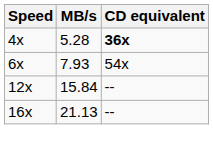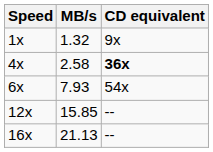+ row: 1x | 1.32 | 9x
4x | MB/s: 5.28 -> 2.58
12x | MB/s: 15.84 -> 15.85
